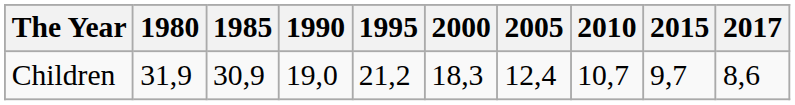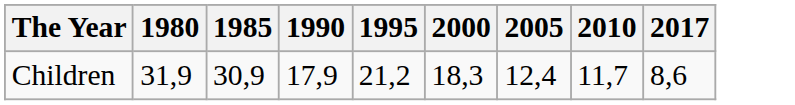- column: 2015 | 9,7
Children | 1990: 19,0 -> 17,9
Children | 2010: 10,7 -> 11,7
